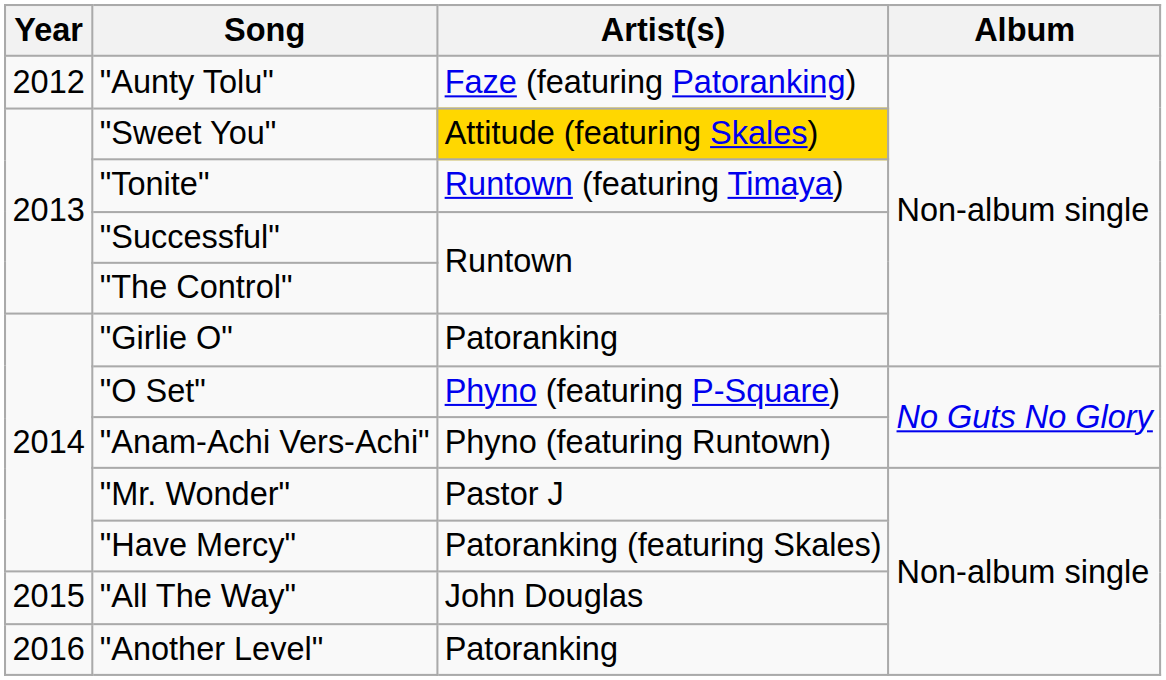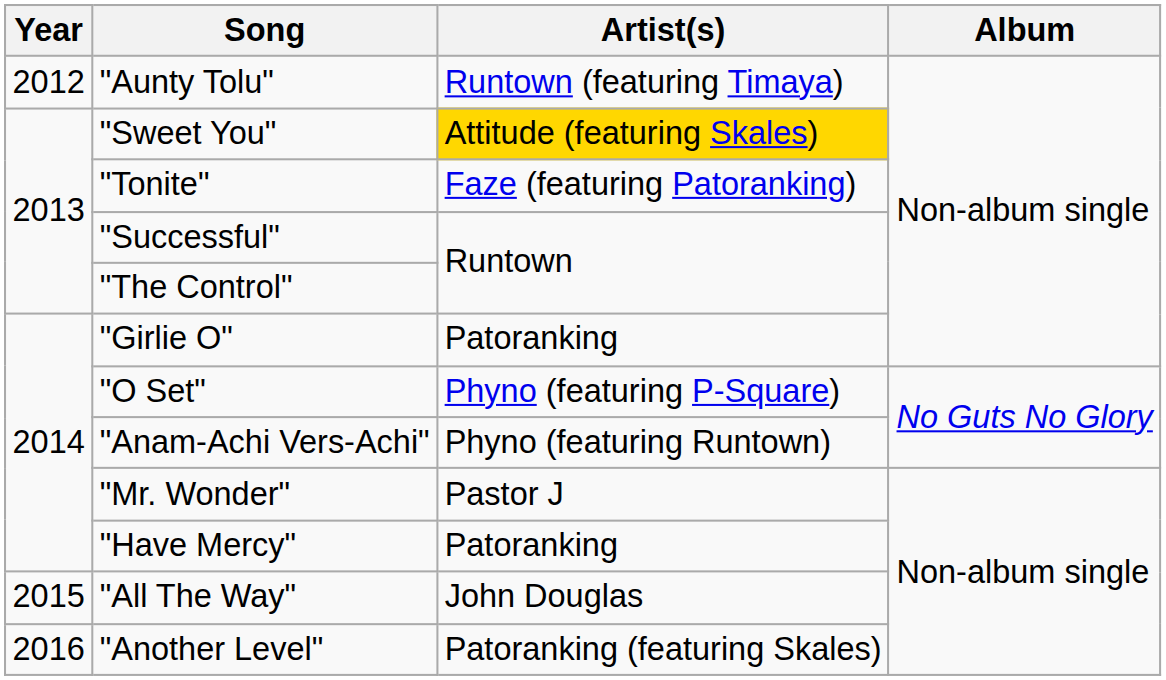"Aunty Tolu" | Artist(s): Faze (featuring Patoranking) -> Runtown (featuring Timaya)
"Tonite" | Artist(s): Runtown (featuring Timaya) -> Faze (featuring Patoranking)
"Have Mercy" | Artist(s): Patoranking (featuring Skales) -> Patoranking
"Another Level" | Artist(s): Patoranking -> Patoranking (featuring Skales)
